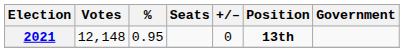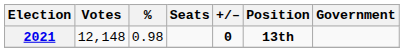2021 | %: 0.95 -> 0.98
2021 | +/–: normal -> bold
